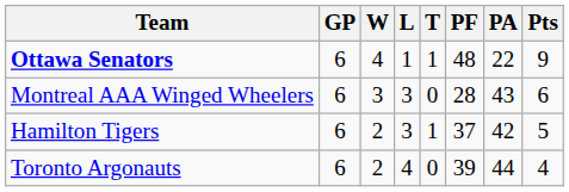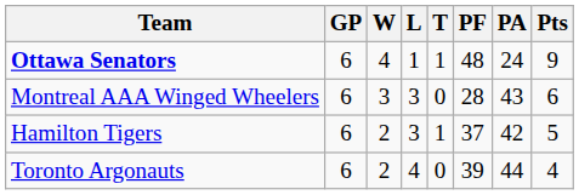Ottawa Senators | PA: 22 -> 24
